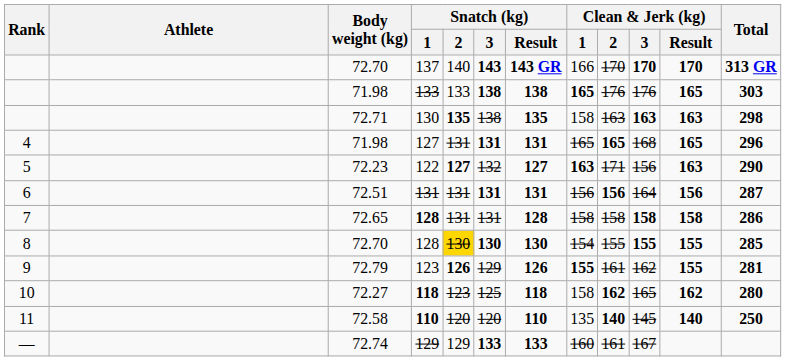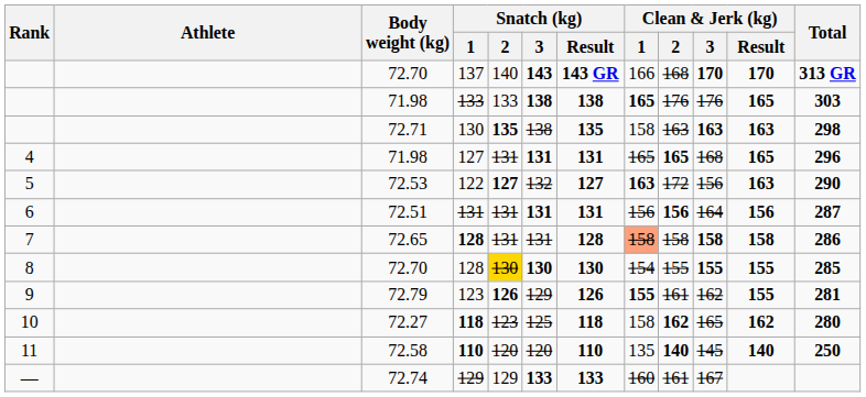137 | Clean & Jerk (kg) / 2: 170 -> 168
122 | Body weight (kg): 72.23 -> 72.53
122 | Clean & Jerk (kg) / 2: 171 -> 172
7 / 128 | Clean & Jerk (kg) / 1: no background -> lightsalmon background
